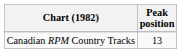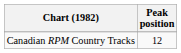Canadian RPM Country Tracks | Peak position: 13 -> 12
